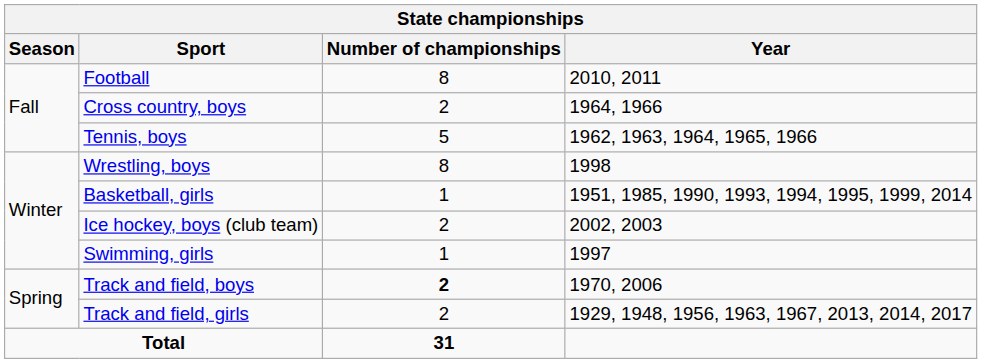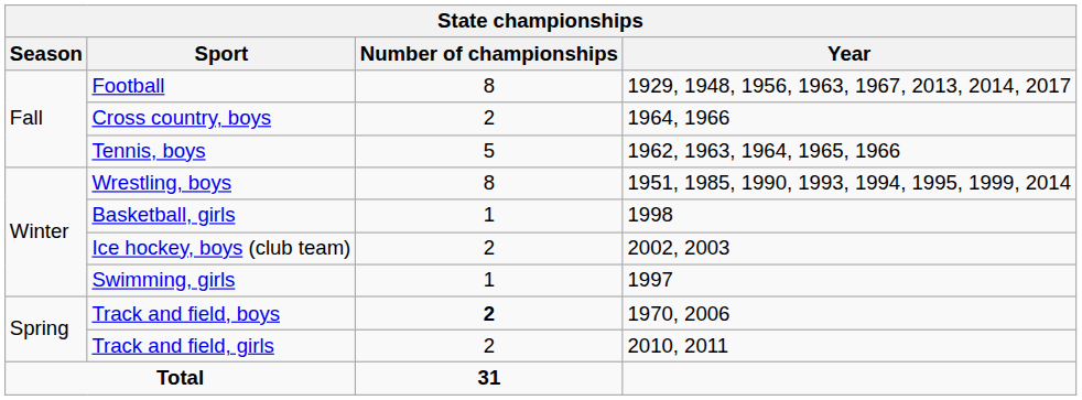Football | Year: 2010, 2011 -> 1929, 1948, 1956, 1963, 1967, 2013, 2014, 2017
Wrestling, boys | Year: 1998 -> 1951, 1985, 1990, 1993, 1994, 1995, 1999, 2014
Basketball, girls | Year: 1951, 1985, 1990, 1993, 1994, 1995, 1999, 2014 -> 1998
Track and field, girls | Year: 1929, 1948, 1956, 1963, 1967, 2013, 2014, 2017 -> 2010, 2011
